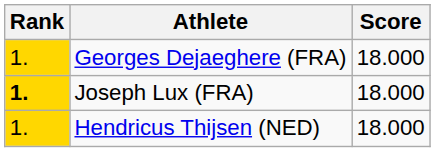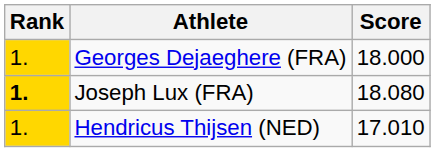Joseph Lux (FRA) | Score: 18.000 -> 18.080
Hendricus Thijsen (NED) | Score: 18.000 -> 17.010
